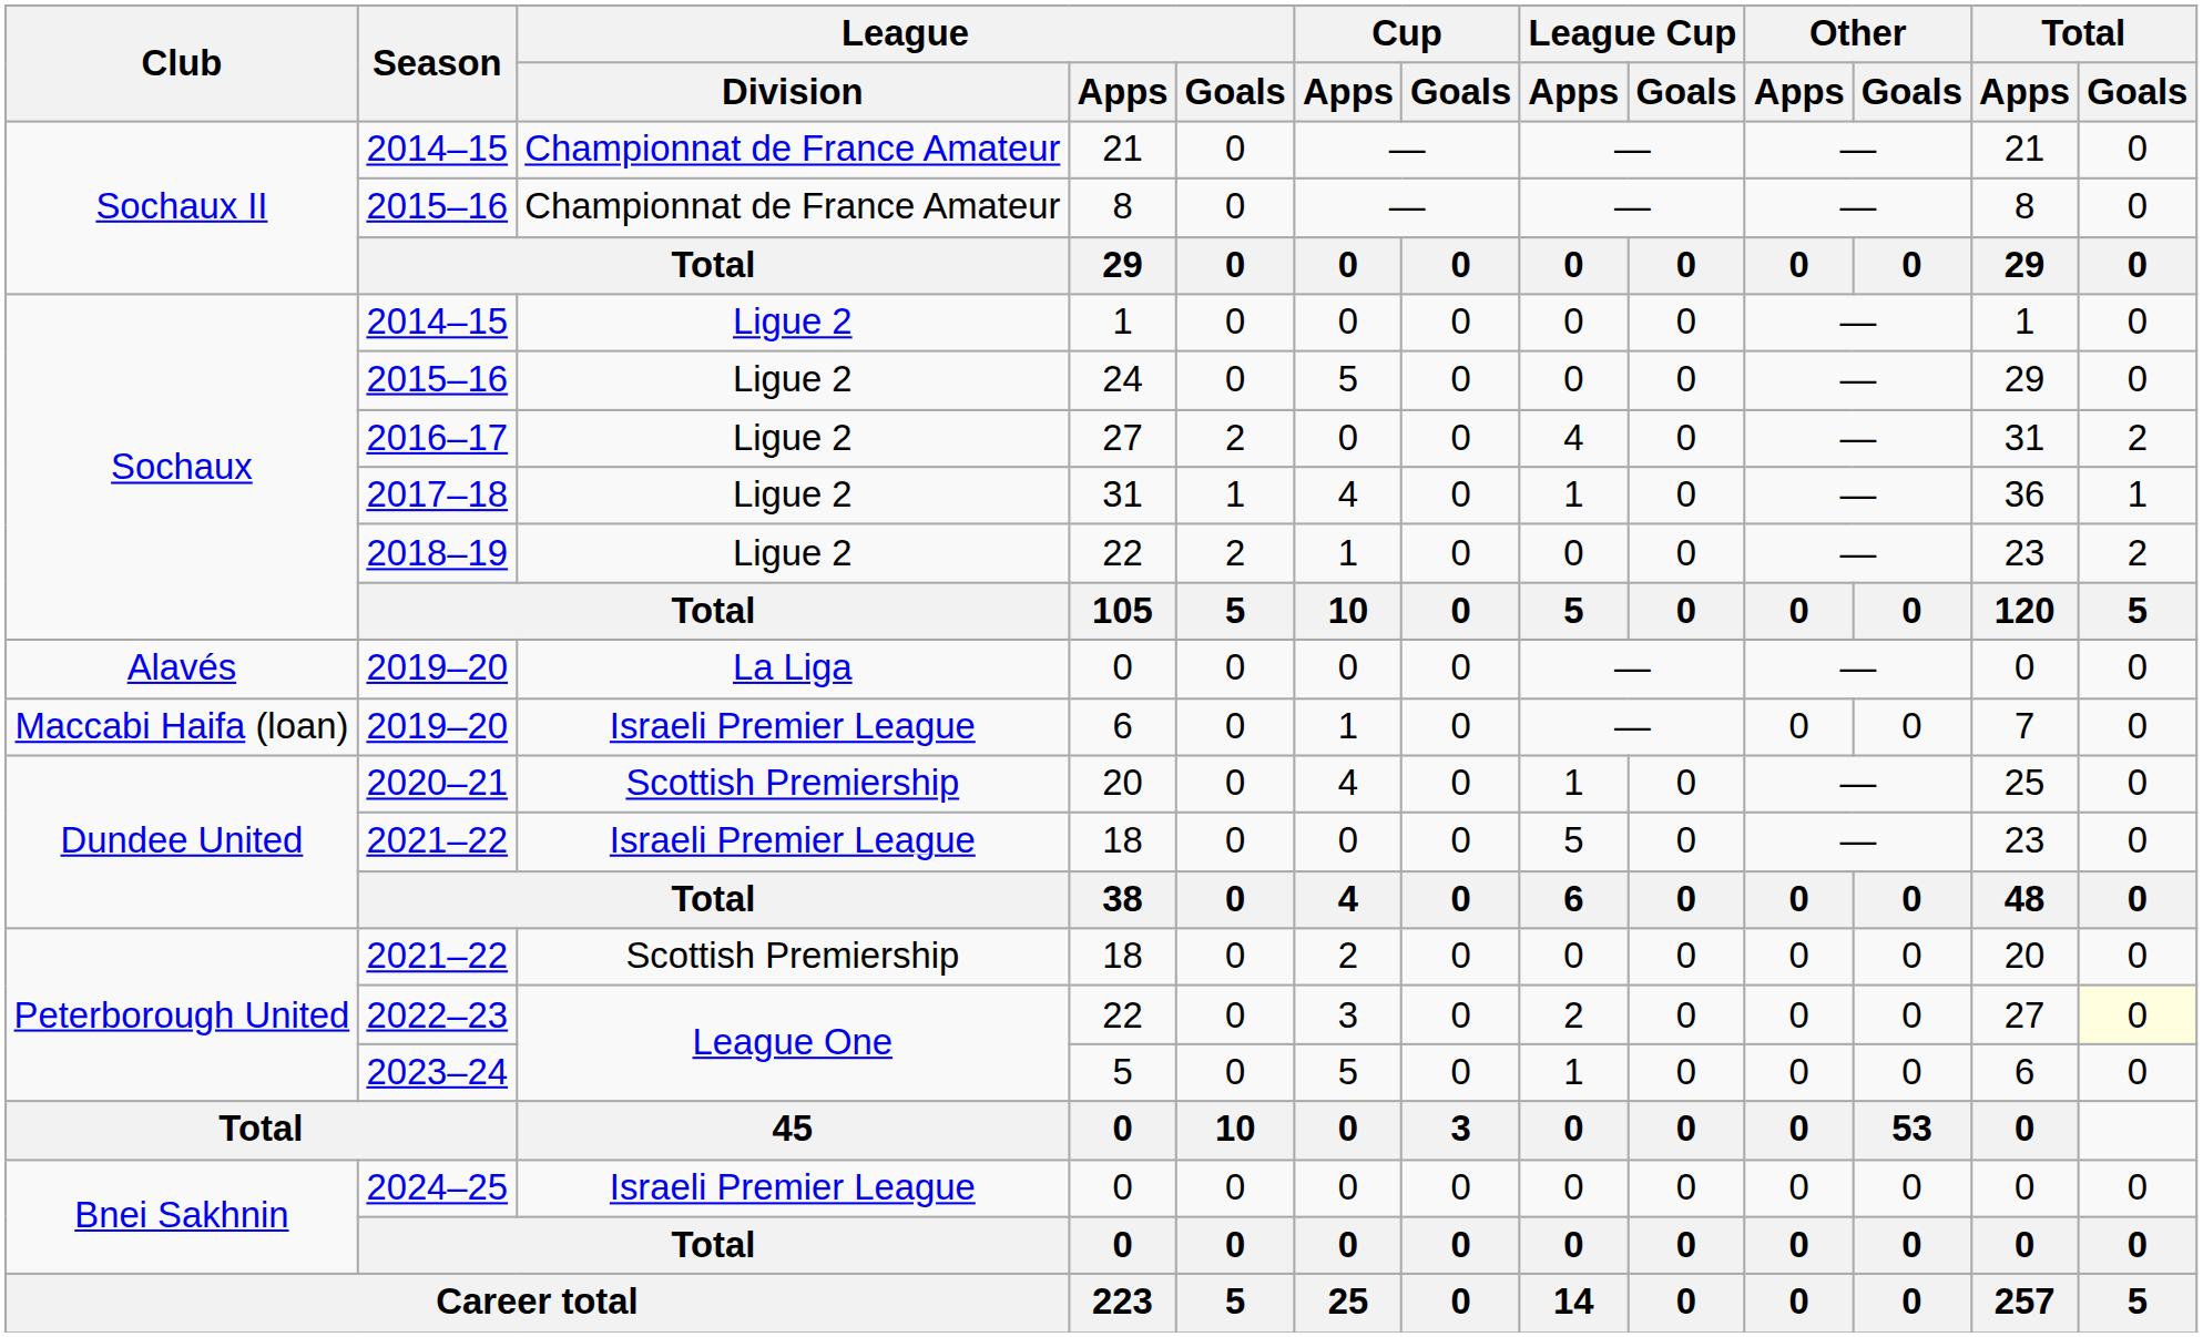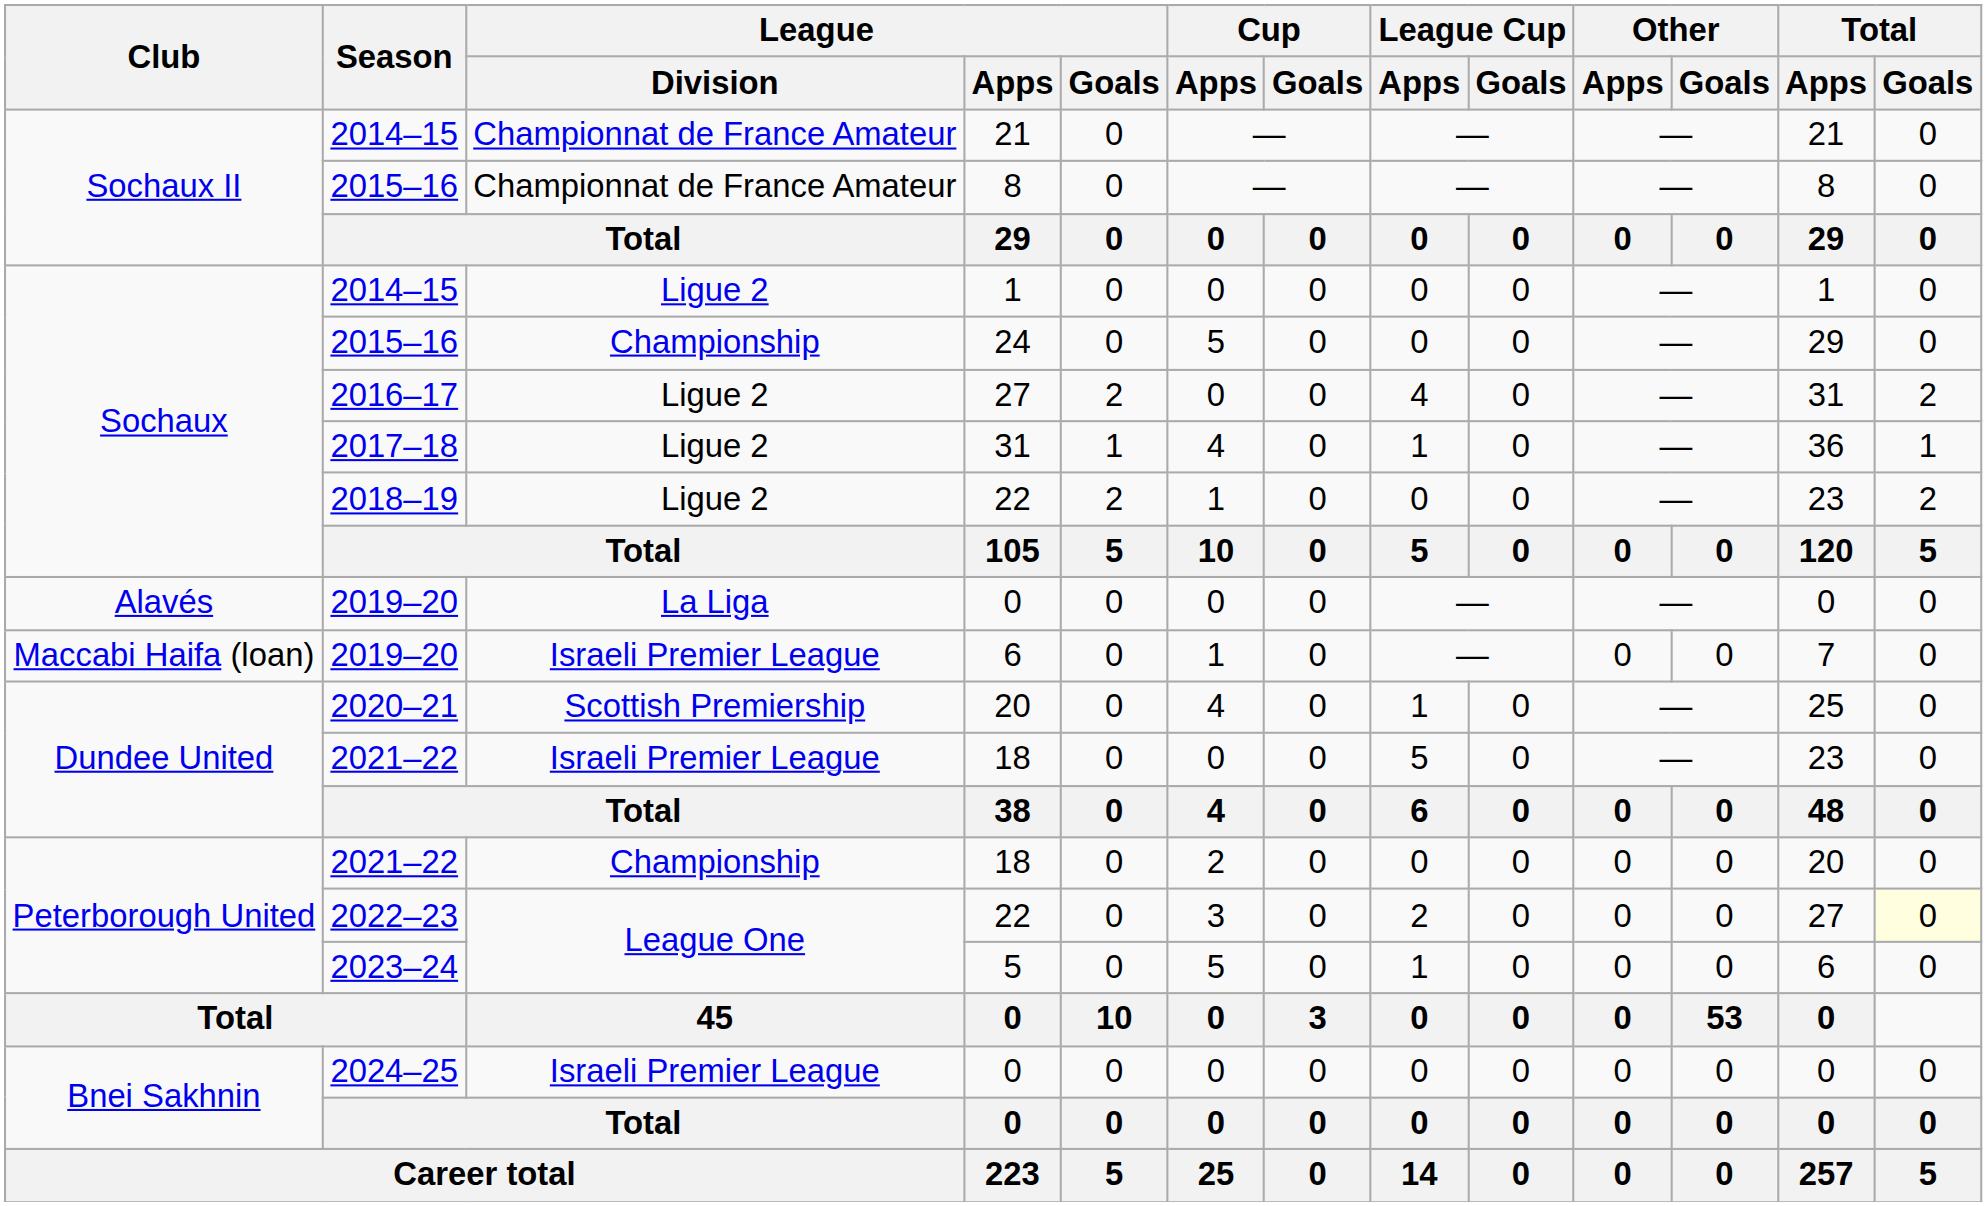24 | League / Division: Ligue 2 -> Championship
Peterborough United / 18 | League / Division: Scottish Premiership -> Championship
